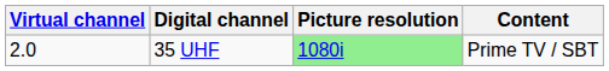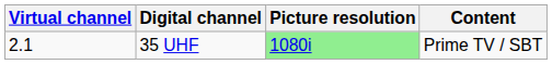35 UHF | Virtual channel: 2.0 -> 2.1
